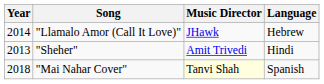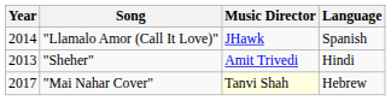"Llamalo Amor (Call It Love)" | Language: Hebrew -> Spanish
"Mai Nahar Cover" | Year: 2018 -> 2017
"Mai Nahar Cover" | Language: Spanish -> Hebrew
